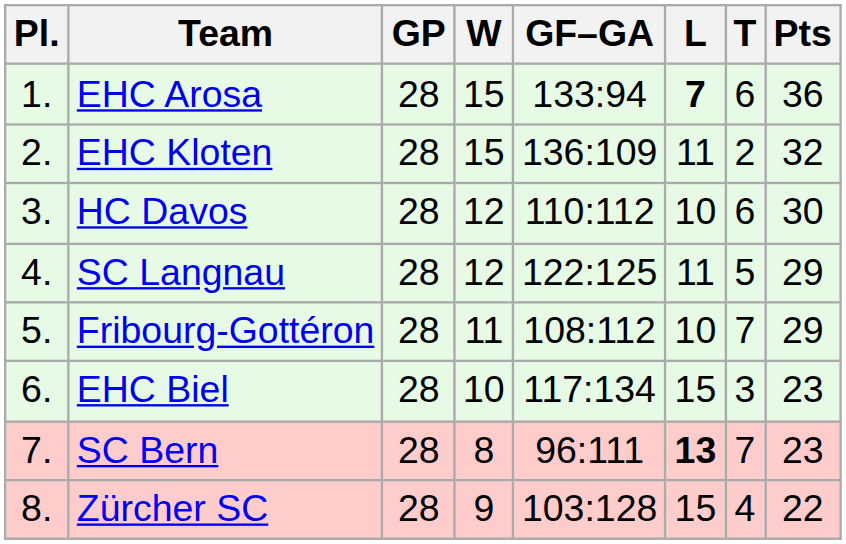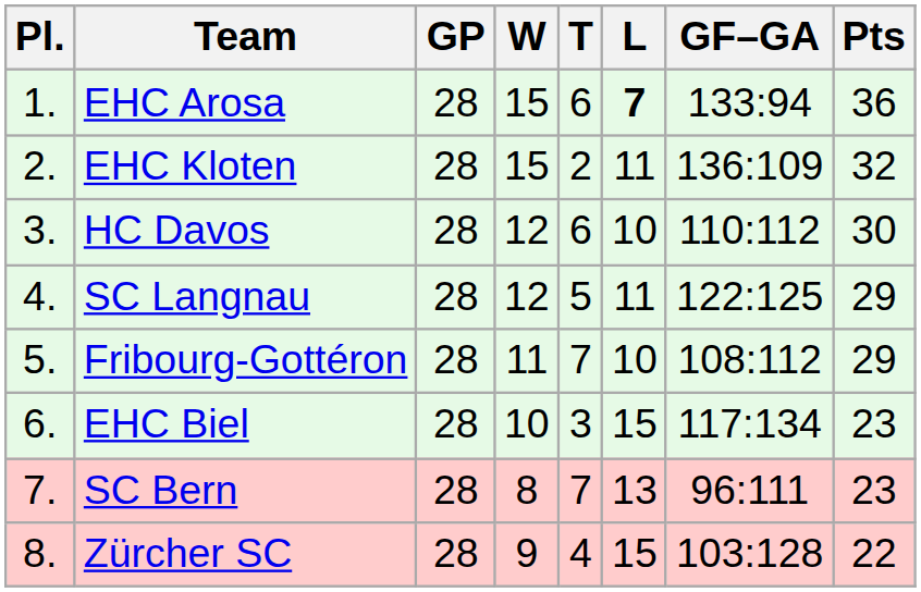columns swapped: T <-> GF–GA
SC Bern | L: bold -> normal
